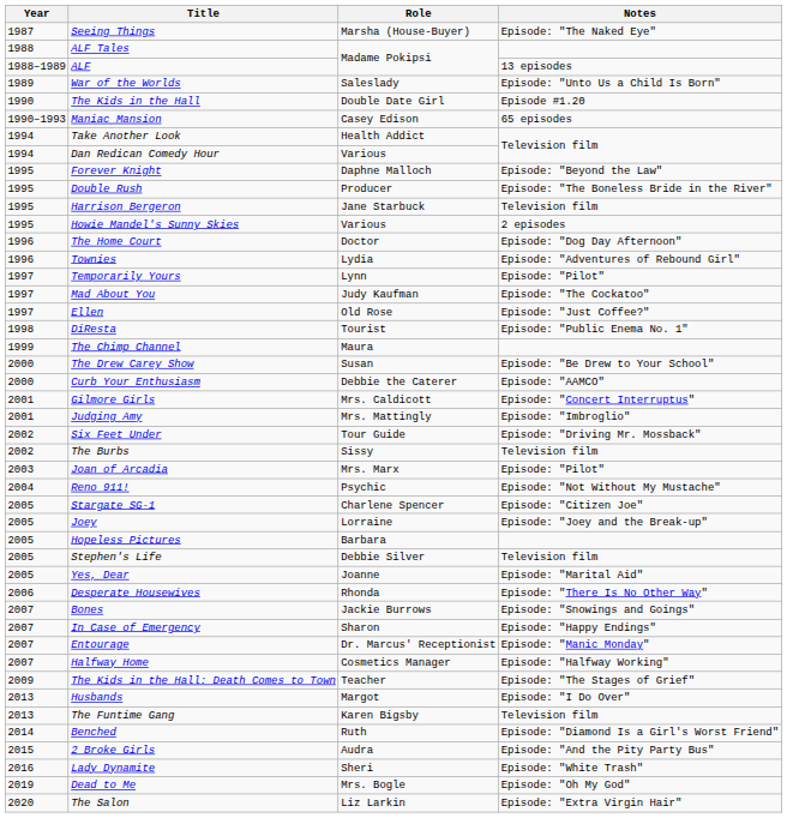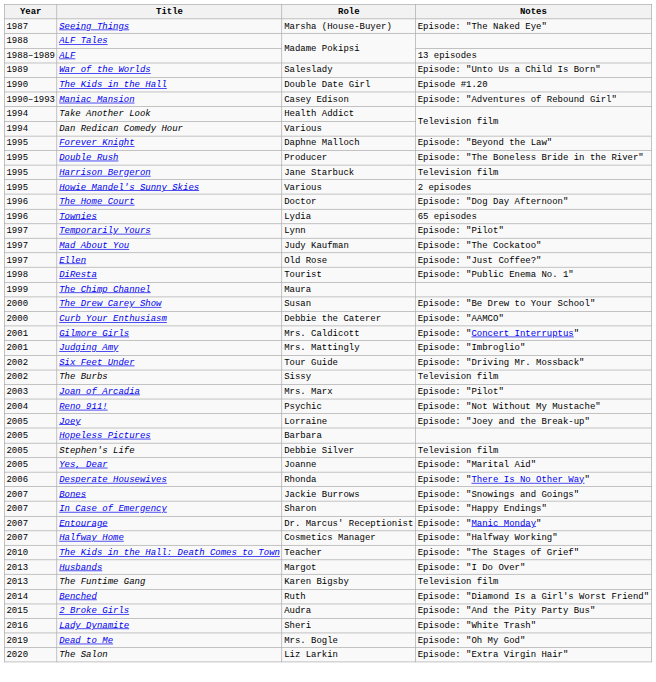Maniac Mansion | Notes: 65 episodes -> Episode: "Adventures of Rebound Girl"
Townies | Notes: Episode: "Adventures of Rebound Girl" -> 65 episodes
- row: 2005 | Stargate SG-1 | Charlene Spencer | Episode: "Citizen Joe"
The Kids in the Hall: Death Comes to Town | Year: 2009 -> 2010
